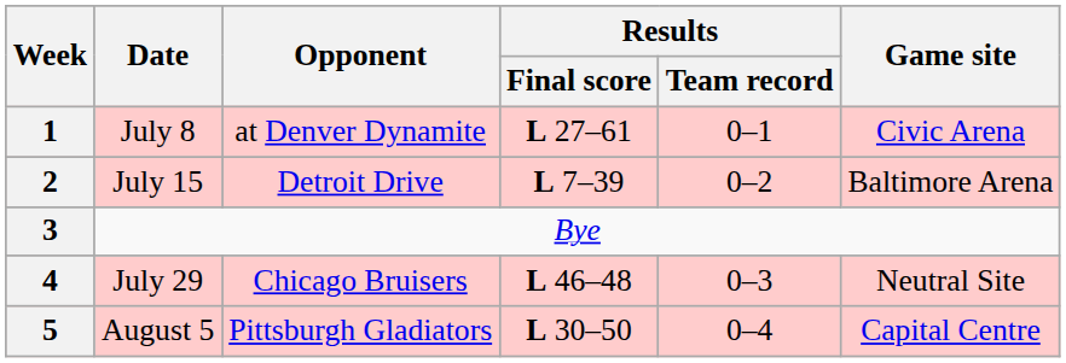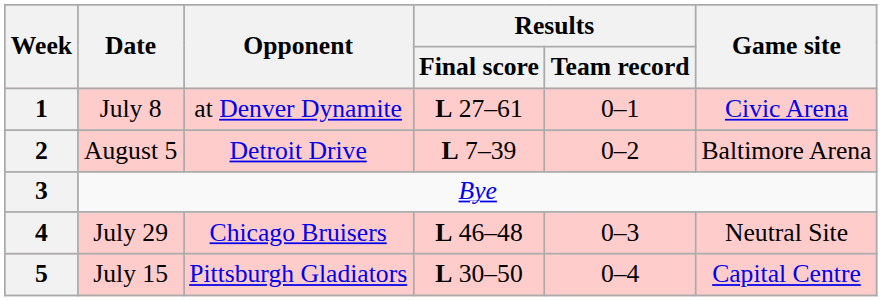2 | Date: July 15 -> August 5
5 | Date: August 5 -> July 15
